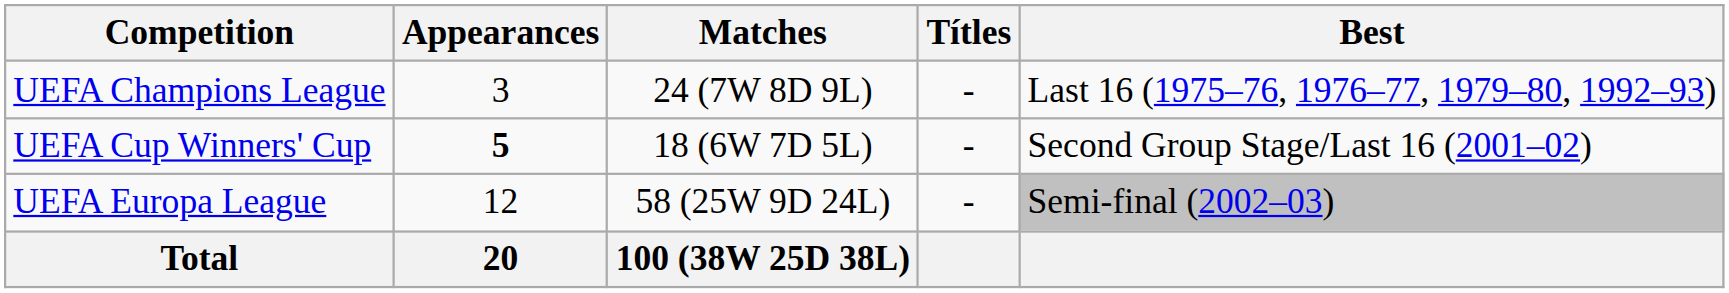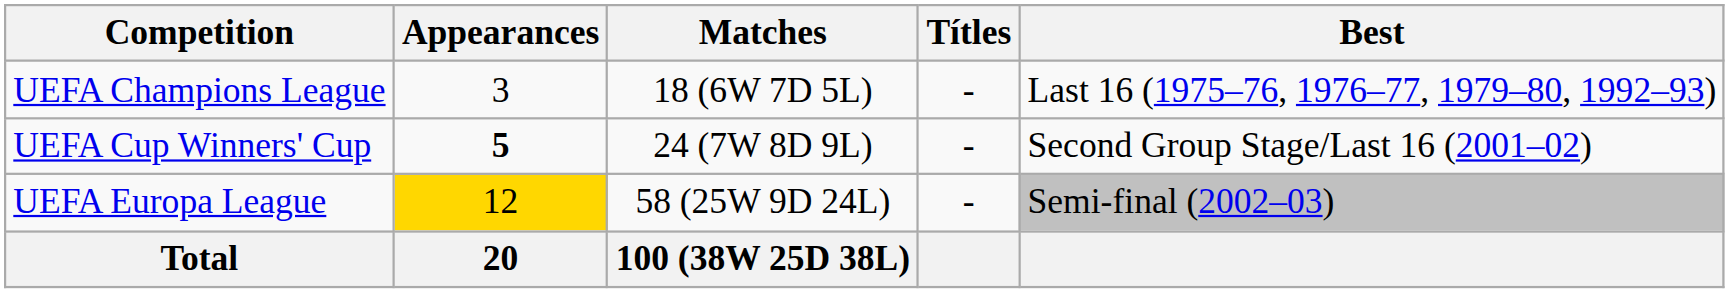UEFA Champions League | Matches: 24 (7W 8D 9L) -> 18 (6W 7D 5L)
UEFA Cup Winners' Cup | Matches: 18 (6W 7D 5L) -> 24 (7W 8D 9L)
UEFA Europa League | Appearances: no background -> gold background
